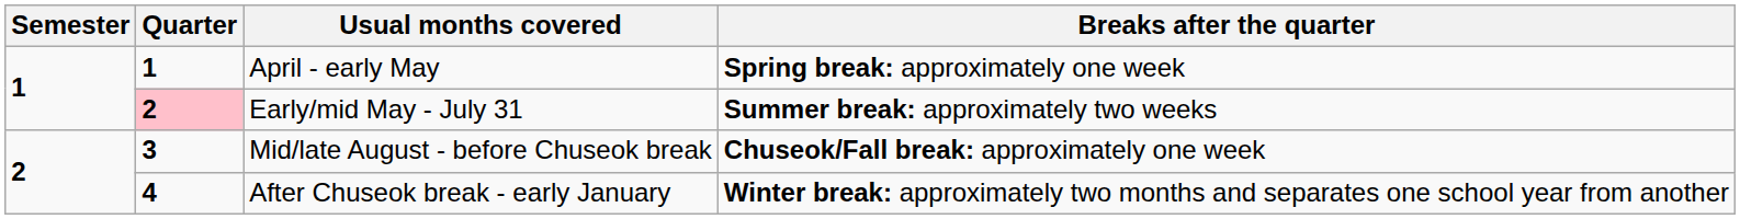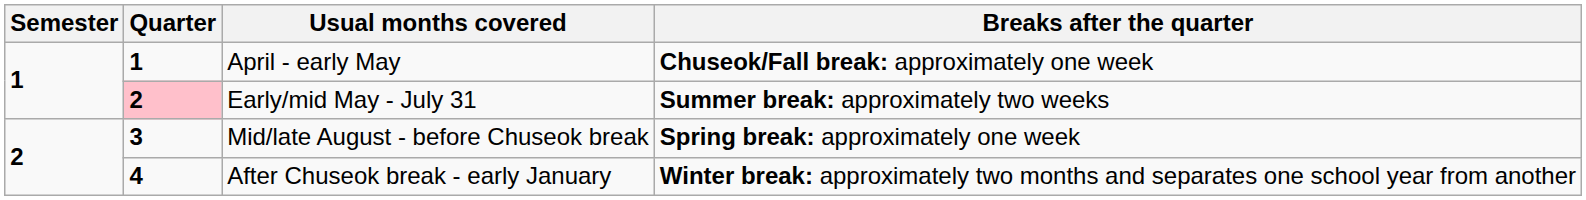April - early May | Breaks after the quarter: Spring break: approximately one week -> Chuseok/Fall break: approximately one week
Mid/late August - before Chuseok break | Breaks after the quarter: Chuseok/Fall break: approximately one week -> Spring break: approximately one week
